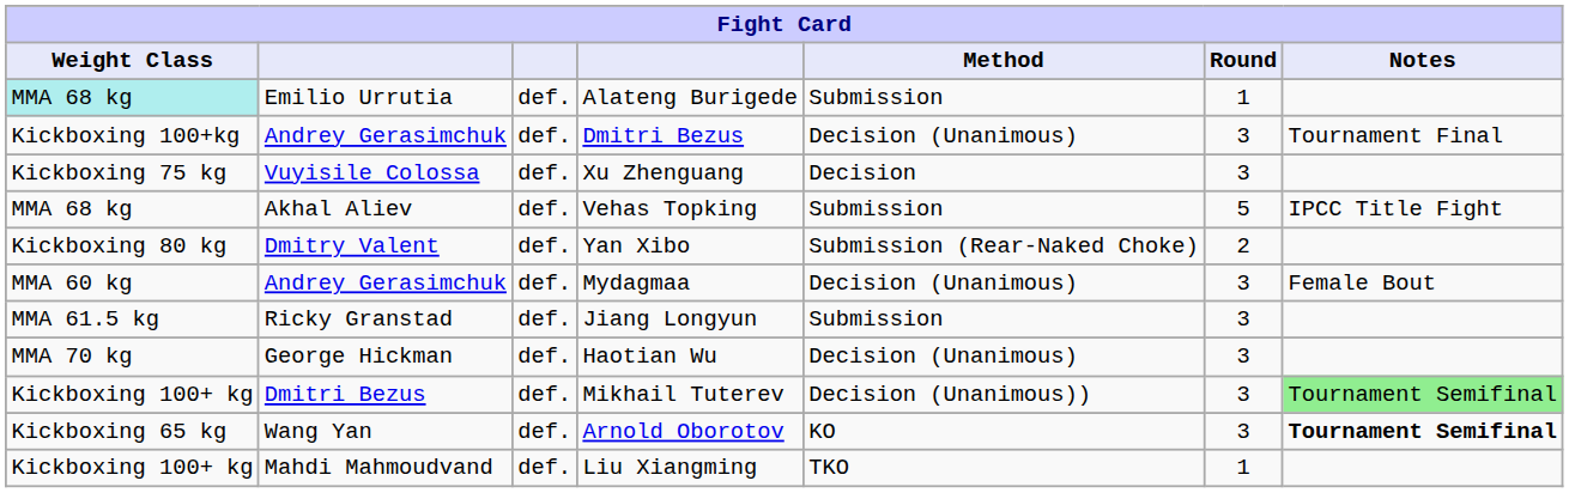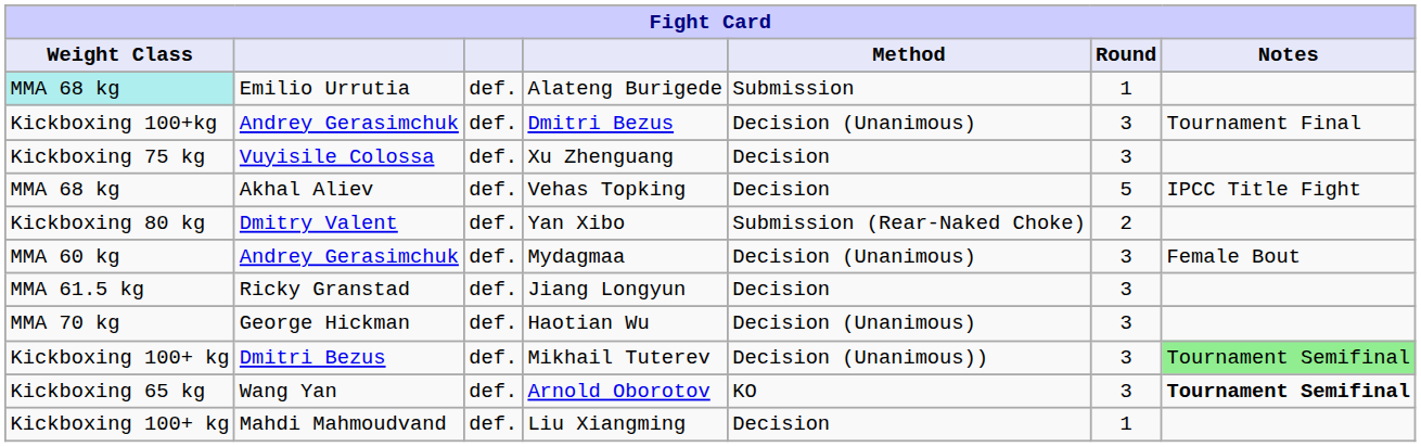Vehas Topking | Method: Submission -> Decision
Jiang Longyun | Method: Submission -> Decision
Liu Xiangming | Method: TKO -> Decision
